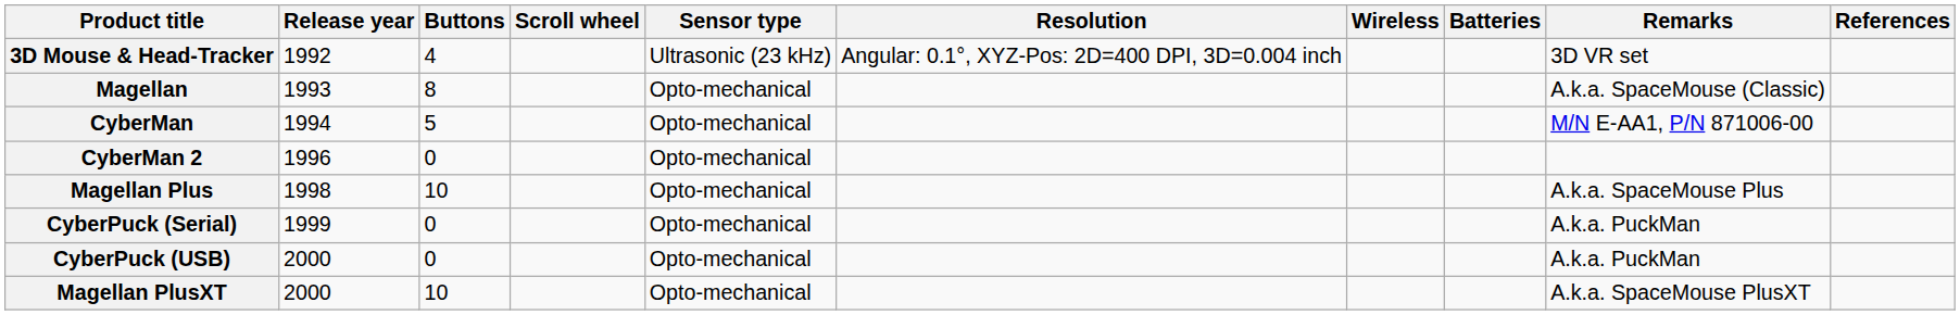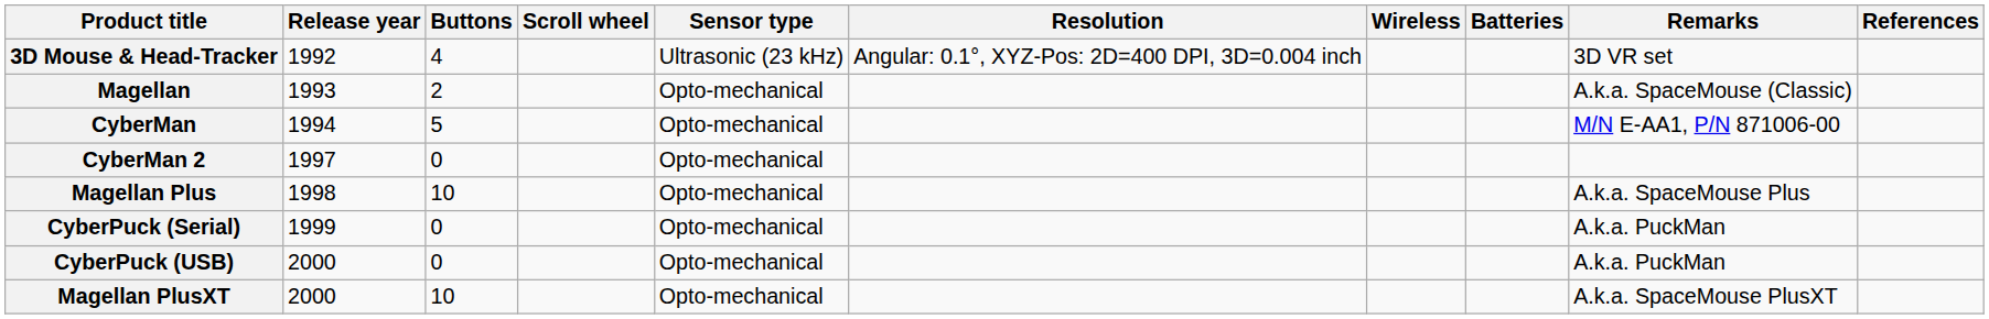Magellan | Buttons: 8 -> 2
CyberMan 2 | Release year: 1996 -> 1997
